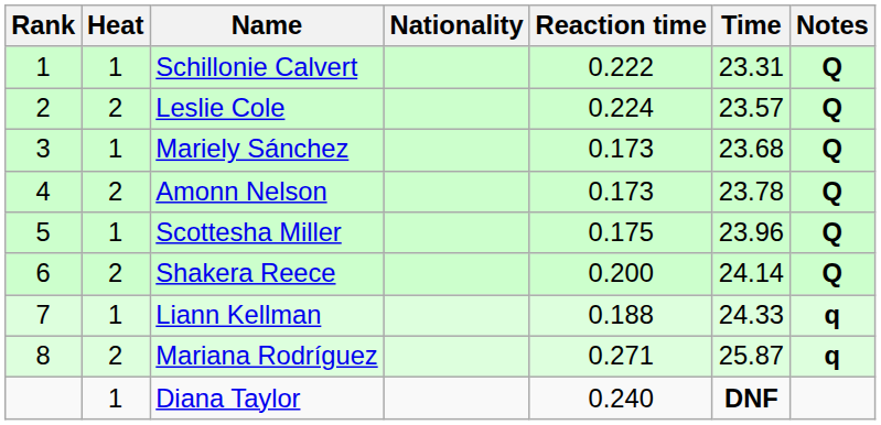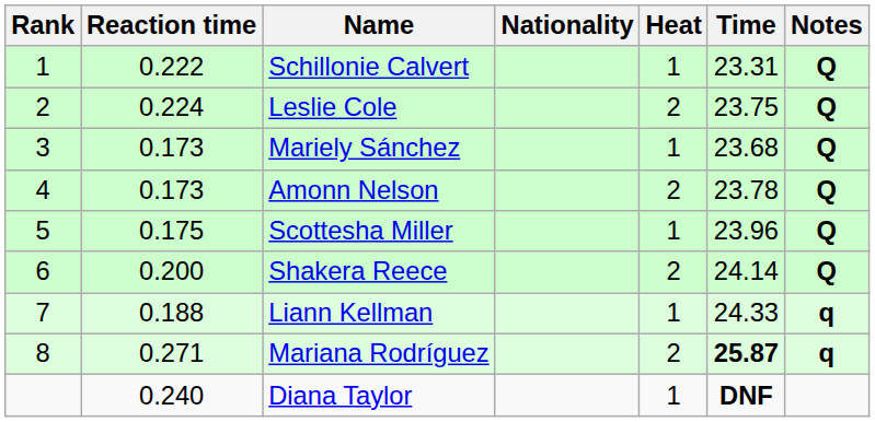columns swapped: Heat <-> Reaction time
Leslie Cole | Time: 23.57 -> 23.75
Mariana Rodríguez | Time: normal -> bold
